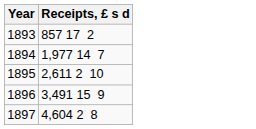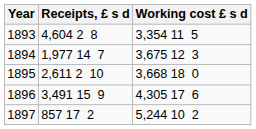+ column: Working cost £ s d | 3,354 11 5 | 3,675 12 3 | 3,668 18 0 | 4,305 17 6 | 5,244 10 2
1893 | Receipts, £ s d: 857 17 2 -> 4,604 2 8
1897 | Receipts, £ s d: 4,604 2 8 -> 857 17 2
